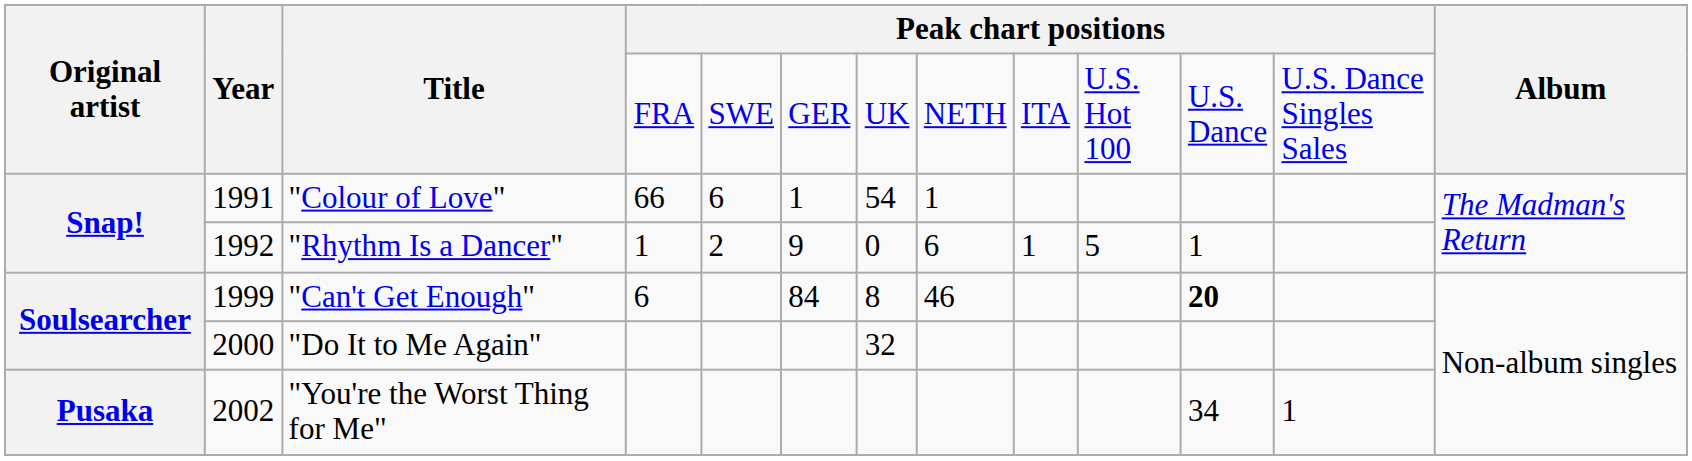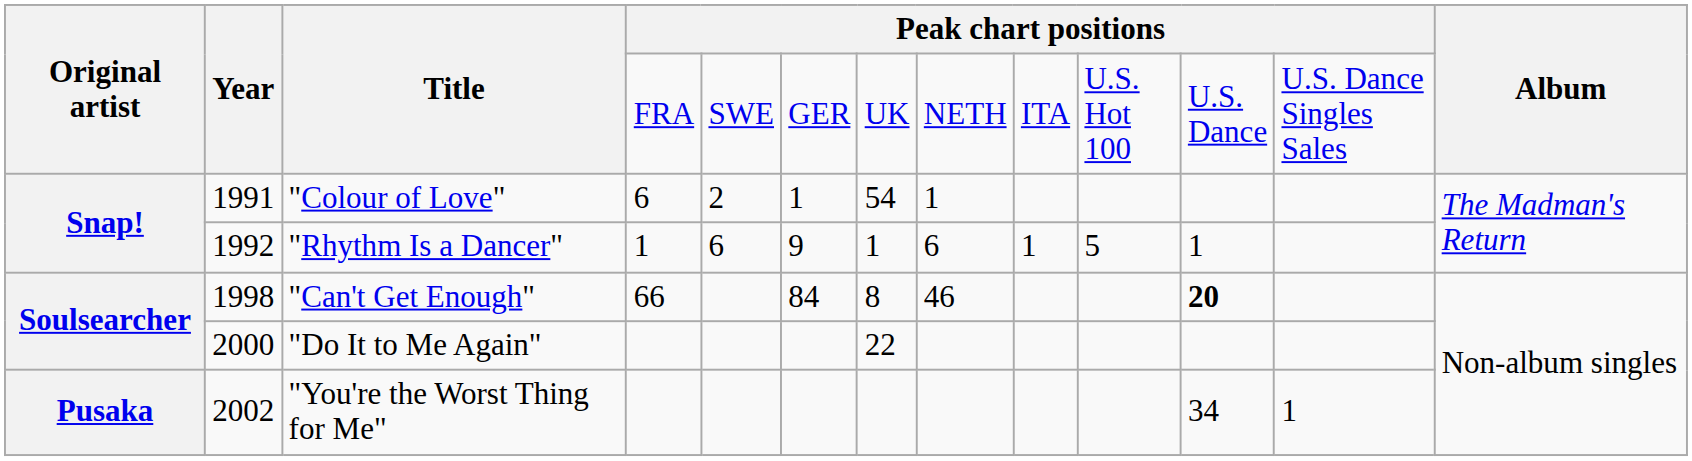"Colour of Love" | column 4: 66 -> 6
"Colour of Love" | column 5: 6 -> 2
"Rhythm Is a Dancer" | column 5: 2 -> 6
"Rhythm Is a Dancer" | column 7: 0 -> 1
"Can't Get Enough" | Year: 1999 -> 1998
"Can't Get Enough" | column 4: 6 -> 66
"Do It to Me Again" | column 7: 32 -> 22
